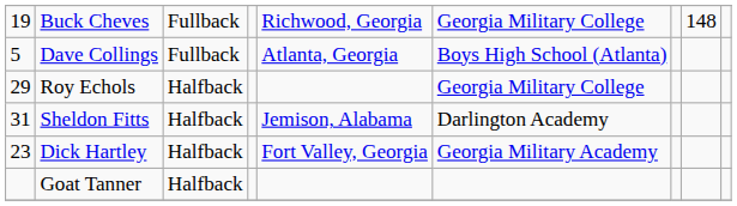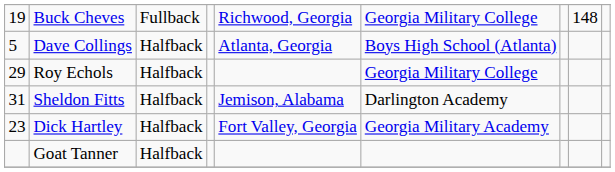Dave Collings | column 3: Fullback -> Halfback
